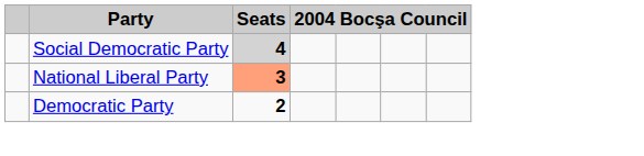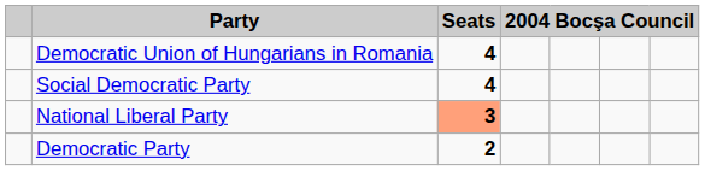+ row: Democratic Union of Hungarians in Romania | 4
Social Democratic Party | Seats: lightgrey background -> no background
